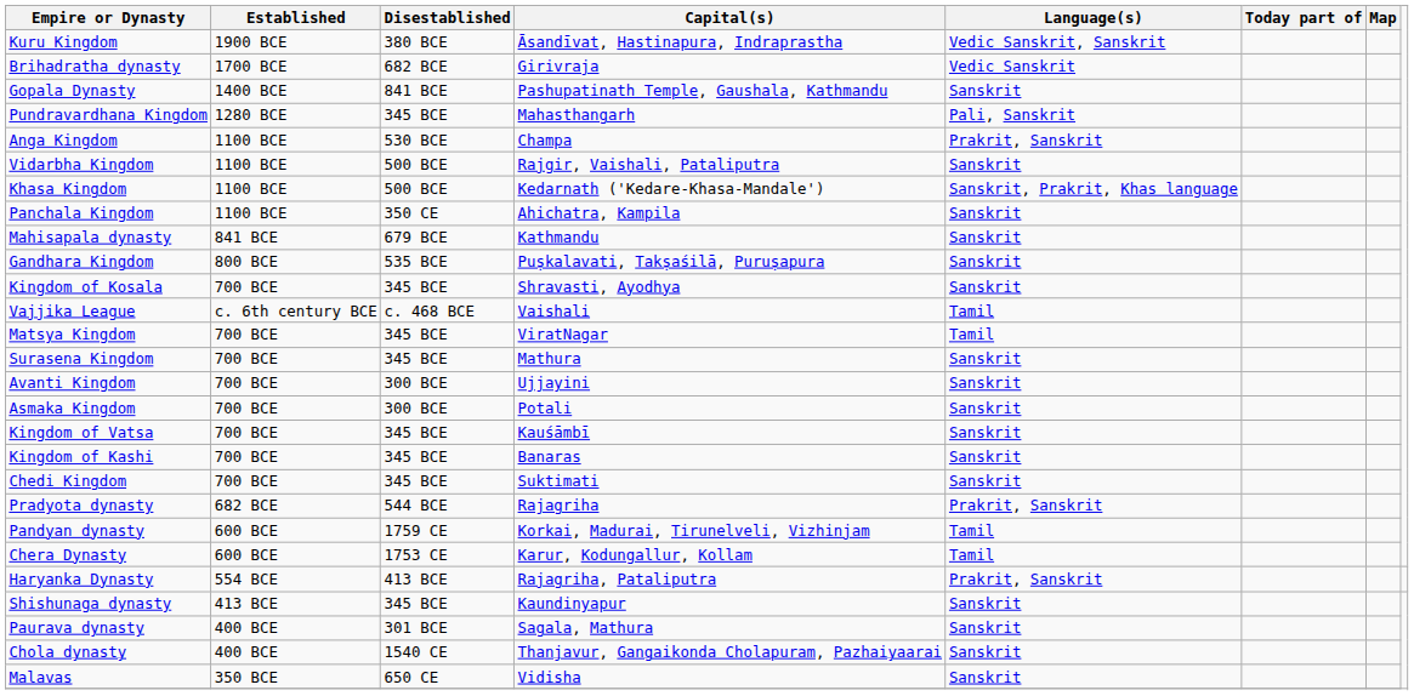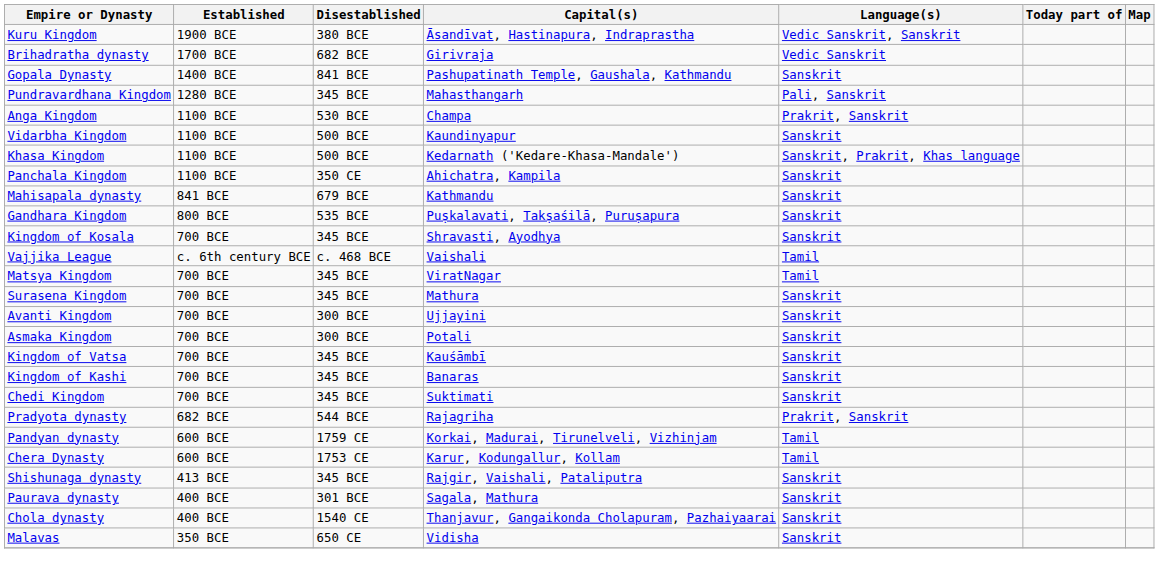Vidarbha Kingdom | Capital(s): Rajgir, Vaishali, Pataliputra -> Kaundinyapur
- row: Haryanka Dynasty | 554 BCE | 413 BCE | Rajagriha, Pataliputra | Prakrit, Sanskrit
Shishunaga dynasty | Capital(s): Kaundinyapur -> Rajgir, Vaishali, Pataliputra
